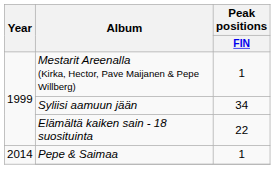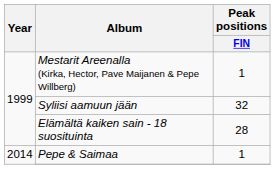Syliisi aamuun jään | Peak positions / FIN: 34 -> 32
Elämältä kaiken sain - 18 suosituinta | Peak positions / FIN: 22 -> 28
